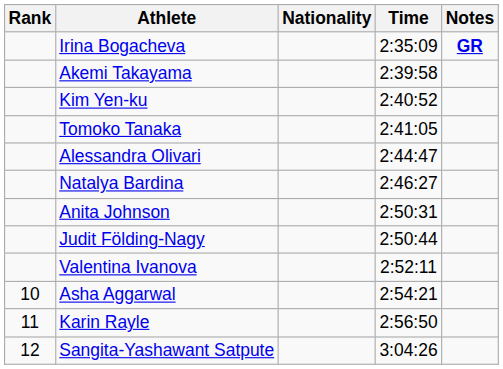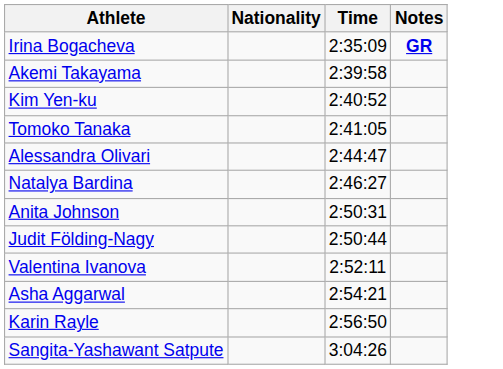- column: Rank | 10 | 11 | 12
